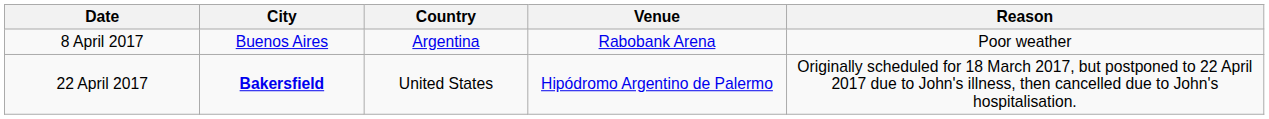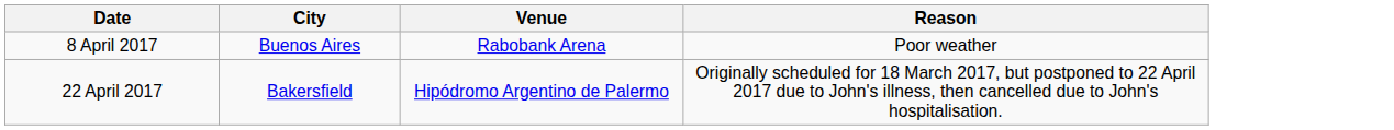- column: Country | Argentina | United States
22 April 2017 | City: bold -> normal
